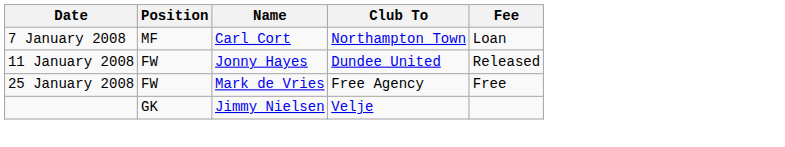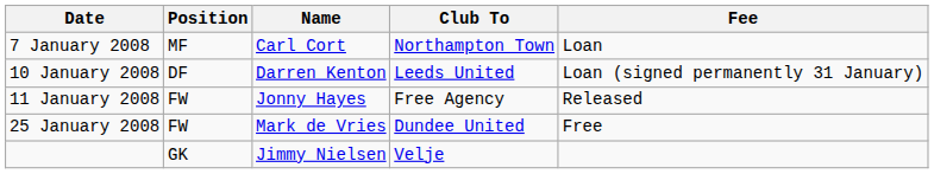+ row: 10 January 2008 | DF | Darren Kenton | Leeds United | Loan (signed permanently 31 January)
11 January 2008 | Club To: Dundee United -> Free Agency
25 January 2008 | Club To: Free Agency -> Dundee United
